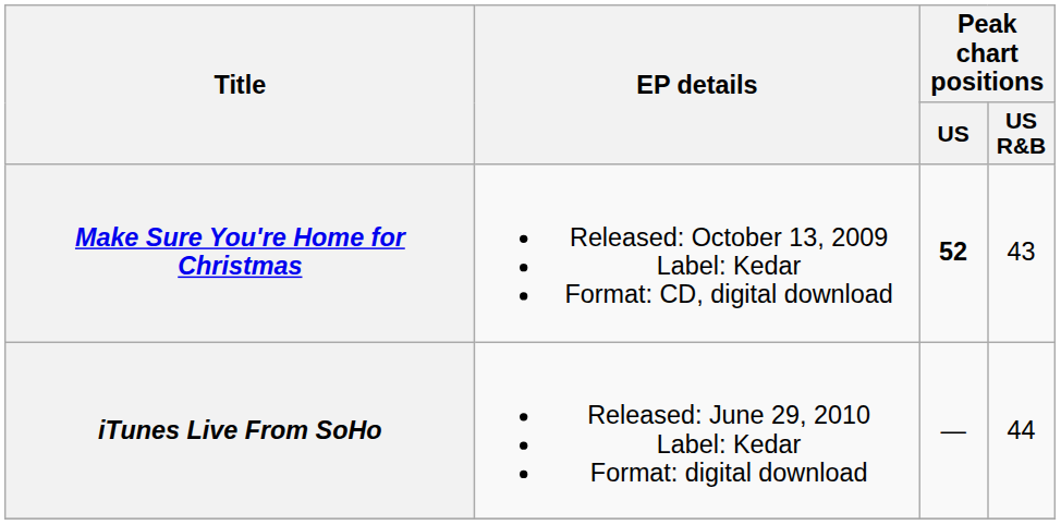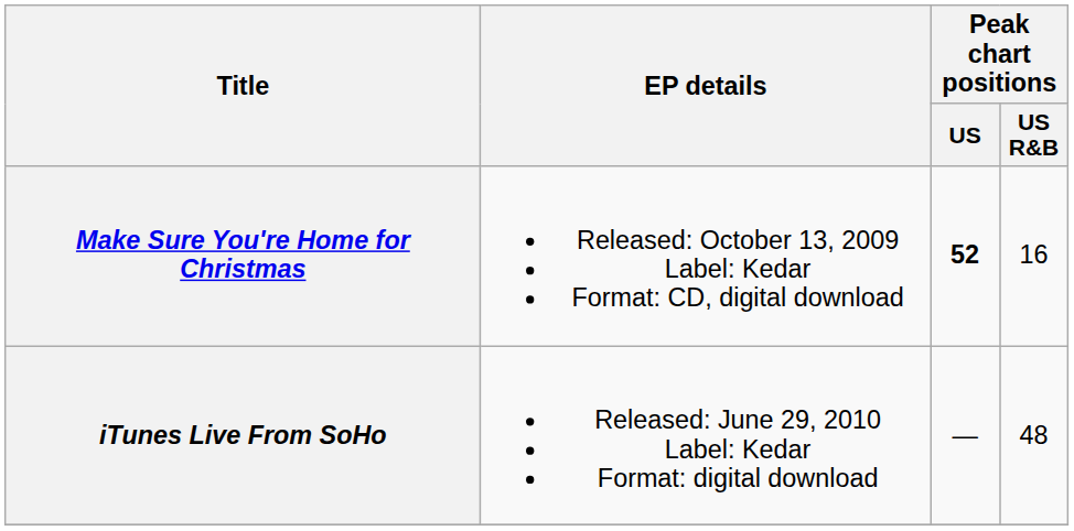Make Sure You're Home for Christmas | Peak chart positions / US R&B: 43 -> 16
iTunes Live From SoHo | Peak chart positions / US R&B: 44 -> 48
